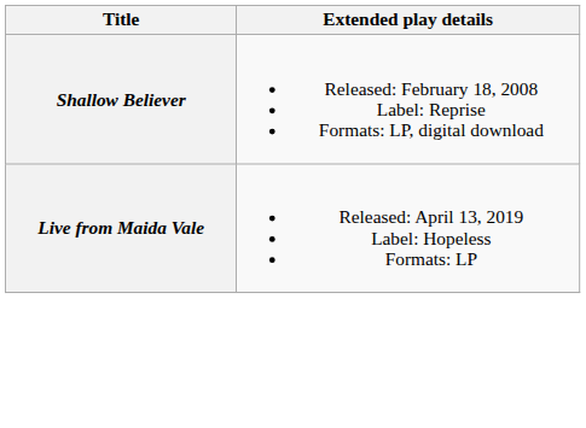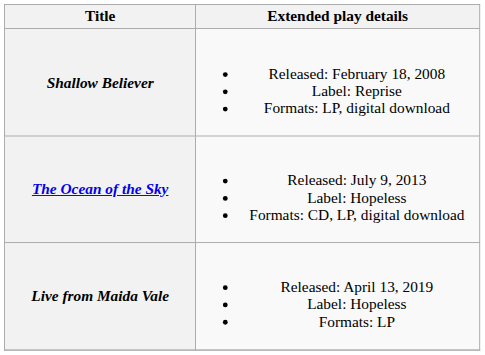+ row: The Ocean of the Sky | Released: July 9, 2013 Label: Hopeless Formats: CD, LP, digital download
